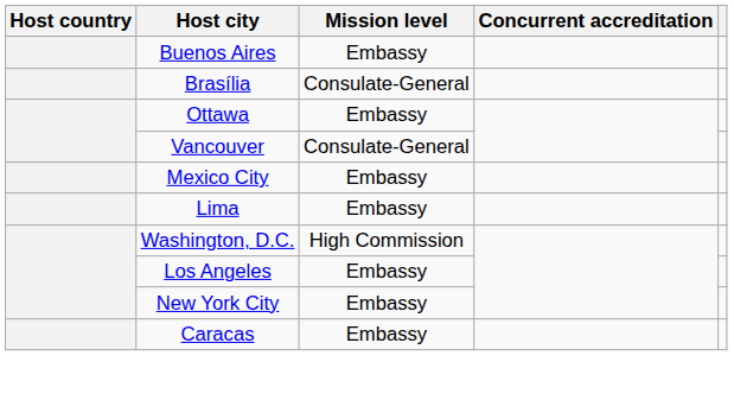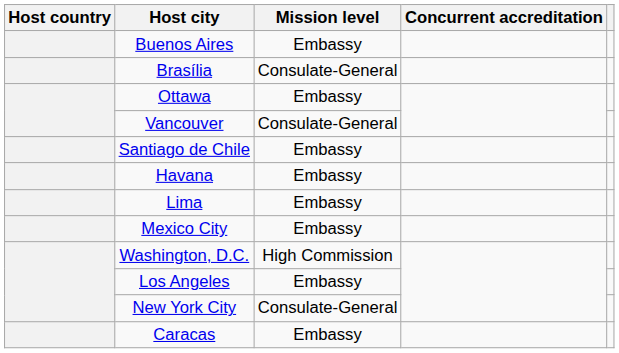+ row: Santiago de Chile | Embassy
+ row: Havana | Embassy
rows swapped: Mexico City <-> Lima
New York City | Mission level: Embassy -> Consulate-General
